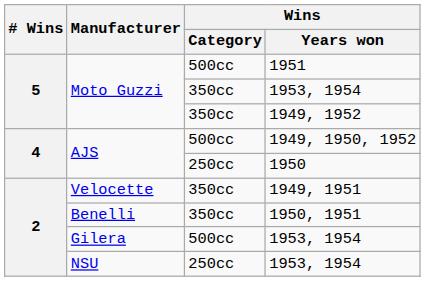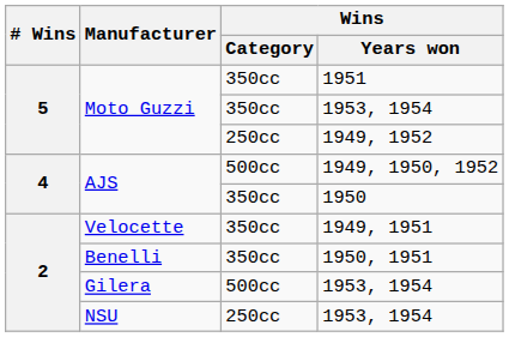1951 | Wins / Category: 500cc -> 350cc
1949, 1952 | Wins / Category: 350cc -> 250cc
1950 | Wins / Category: 250cc -> 350cc
